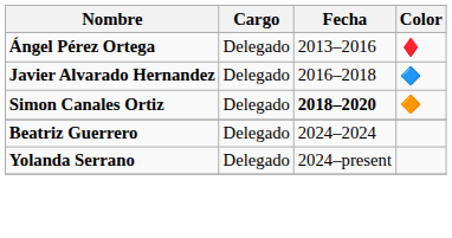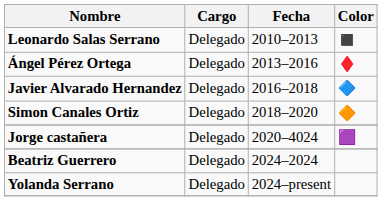+ row: Leonardo Salas Serrano | Delegado | 2010–2013 | ◼️
Simon Canales Ortiz | Fecha: bold -> normal
+ row: Jorge castañera | Delegado | 2020–4024 | 🟪
